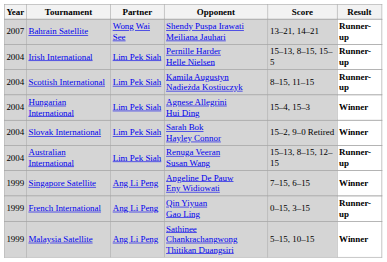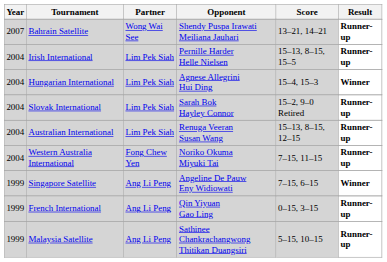- row: 2004 | Scottish International | Lim Pek Siah | Kamila Augustyn Nadieżda Kostiuczyk | 8–15, 11–15 | Runner-up
Slovak International | Result: Winner -> Runner-up
+ row: 2004 | Western Australia International | Fong Chew Yen | Noriko Okuma Miyuki Tai | 7–15, 11–15 | Runner-up
Malaysia Satellite | Result: Winner -> Runner-up
